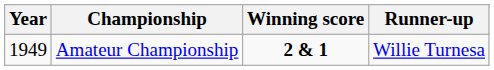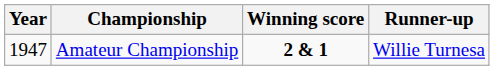Amateur Championship | Year: 1949 -> 1947
